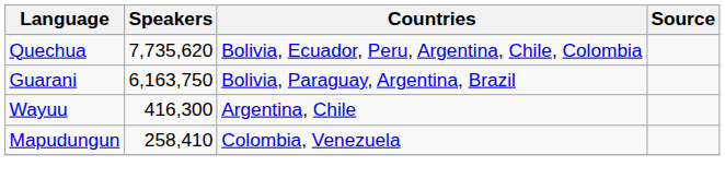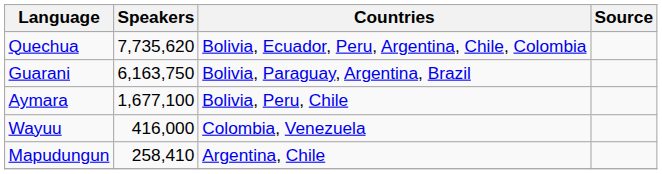+ row: Aymara | 1,677,100 | Bolivia, Peru, Chile
Wayuu | Speakers: 416,300 -> 416,000
Wayuu | Countries: Argentina, Chile -> Colombia, Venezuela
Mapudungun | Countries: Colombia, Venezuela -> Argentina, Chile
